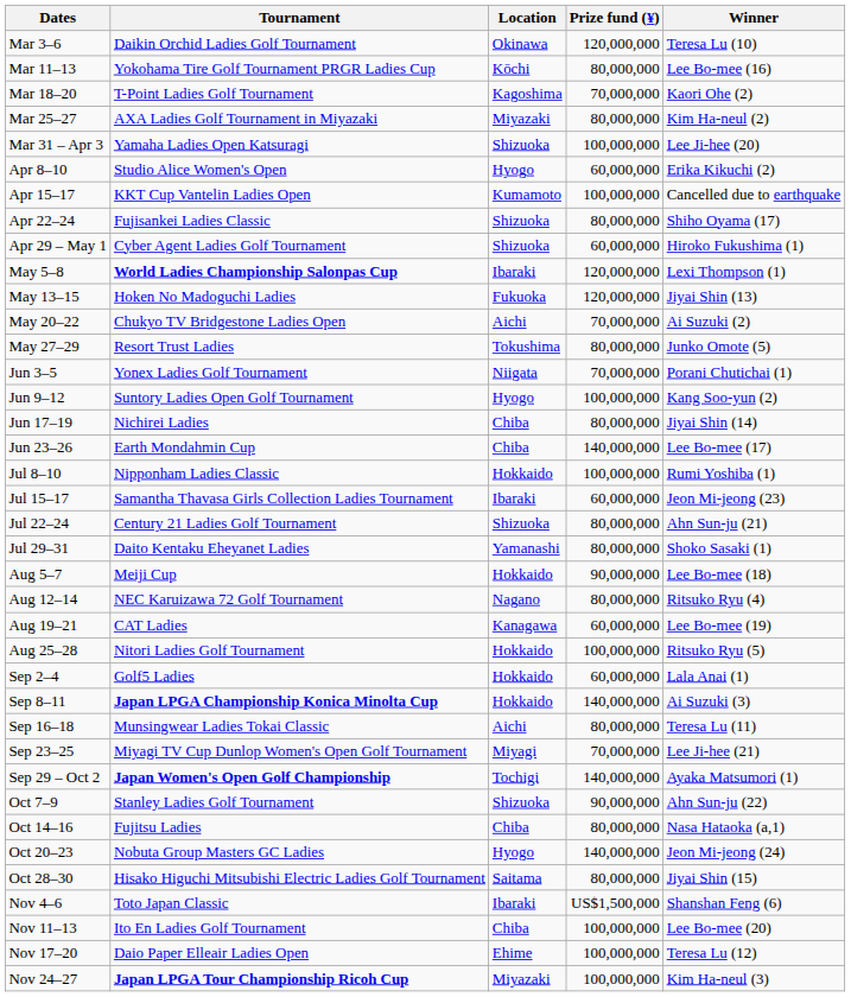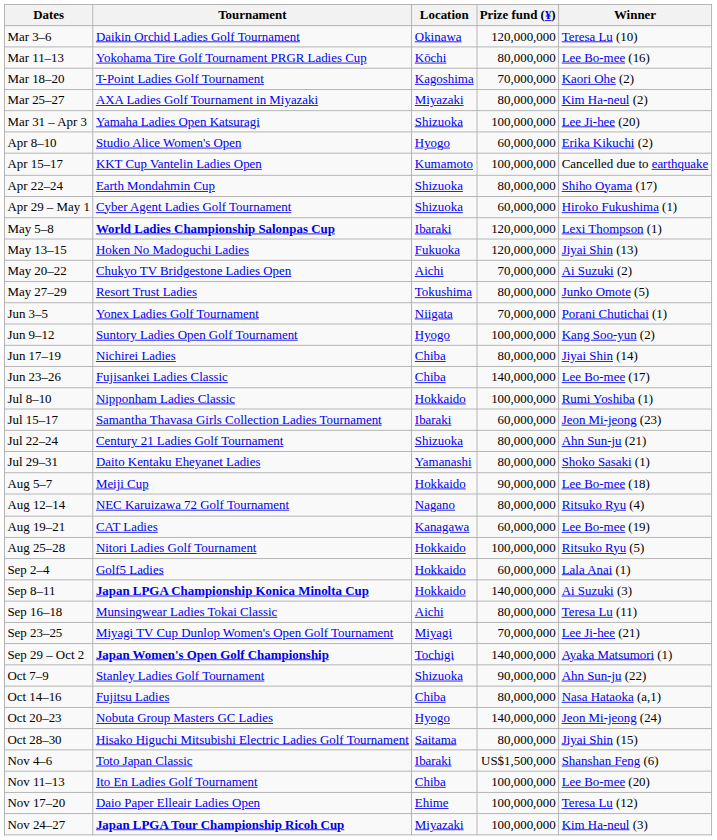Apr 22–24 | Tournament: Fujisankei Ladies Classic -> Earth Mondahmin Cup
Jun 23–26 | Tournament: Earth Mondahmin Cup -> Fujisankei Ladies Classic
